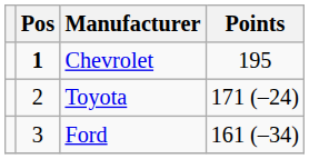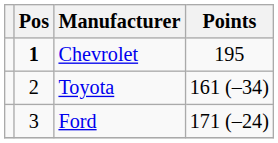Toyota | Points: 171 (–24) -> 161 (–34)
Ford | Points: 161 (–34) -> 171 (–24)
